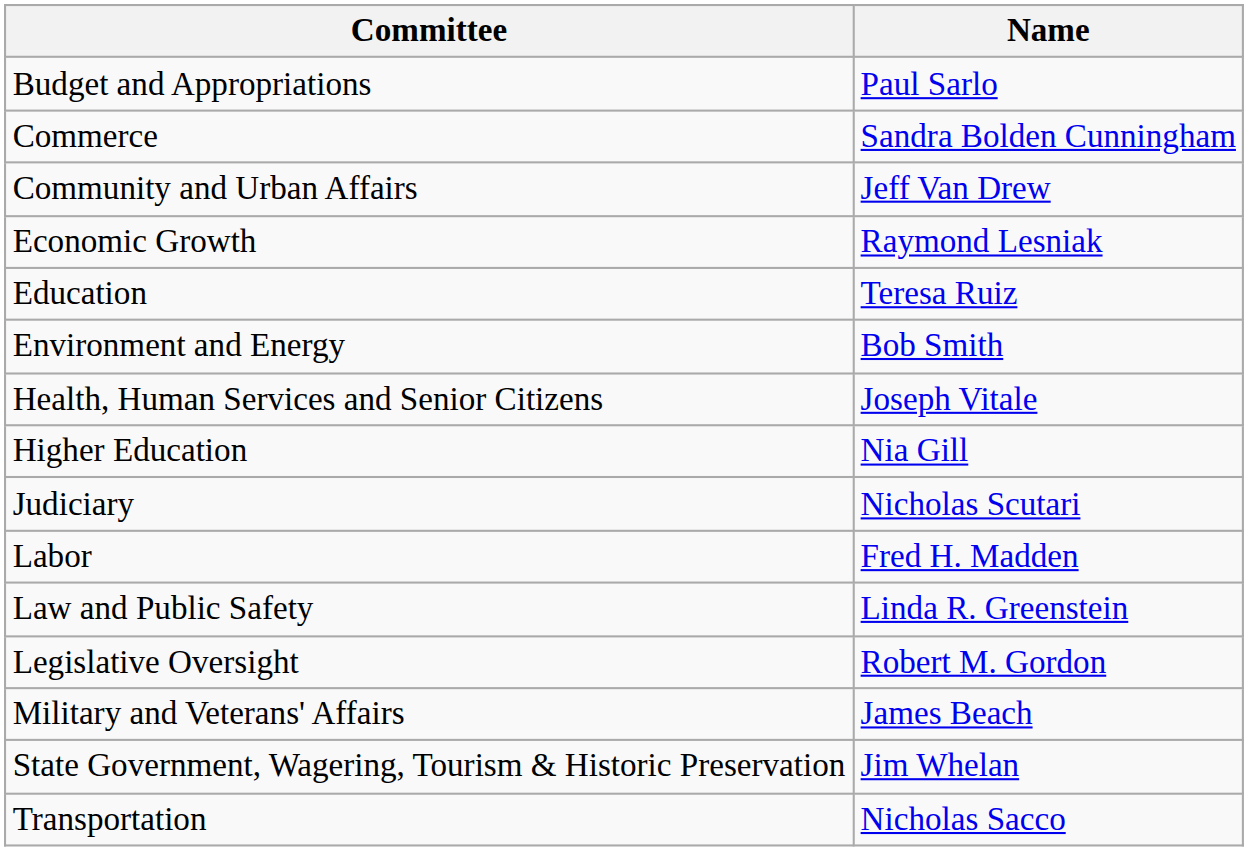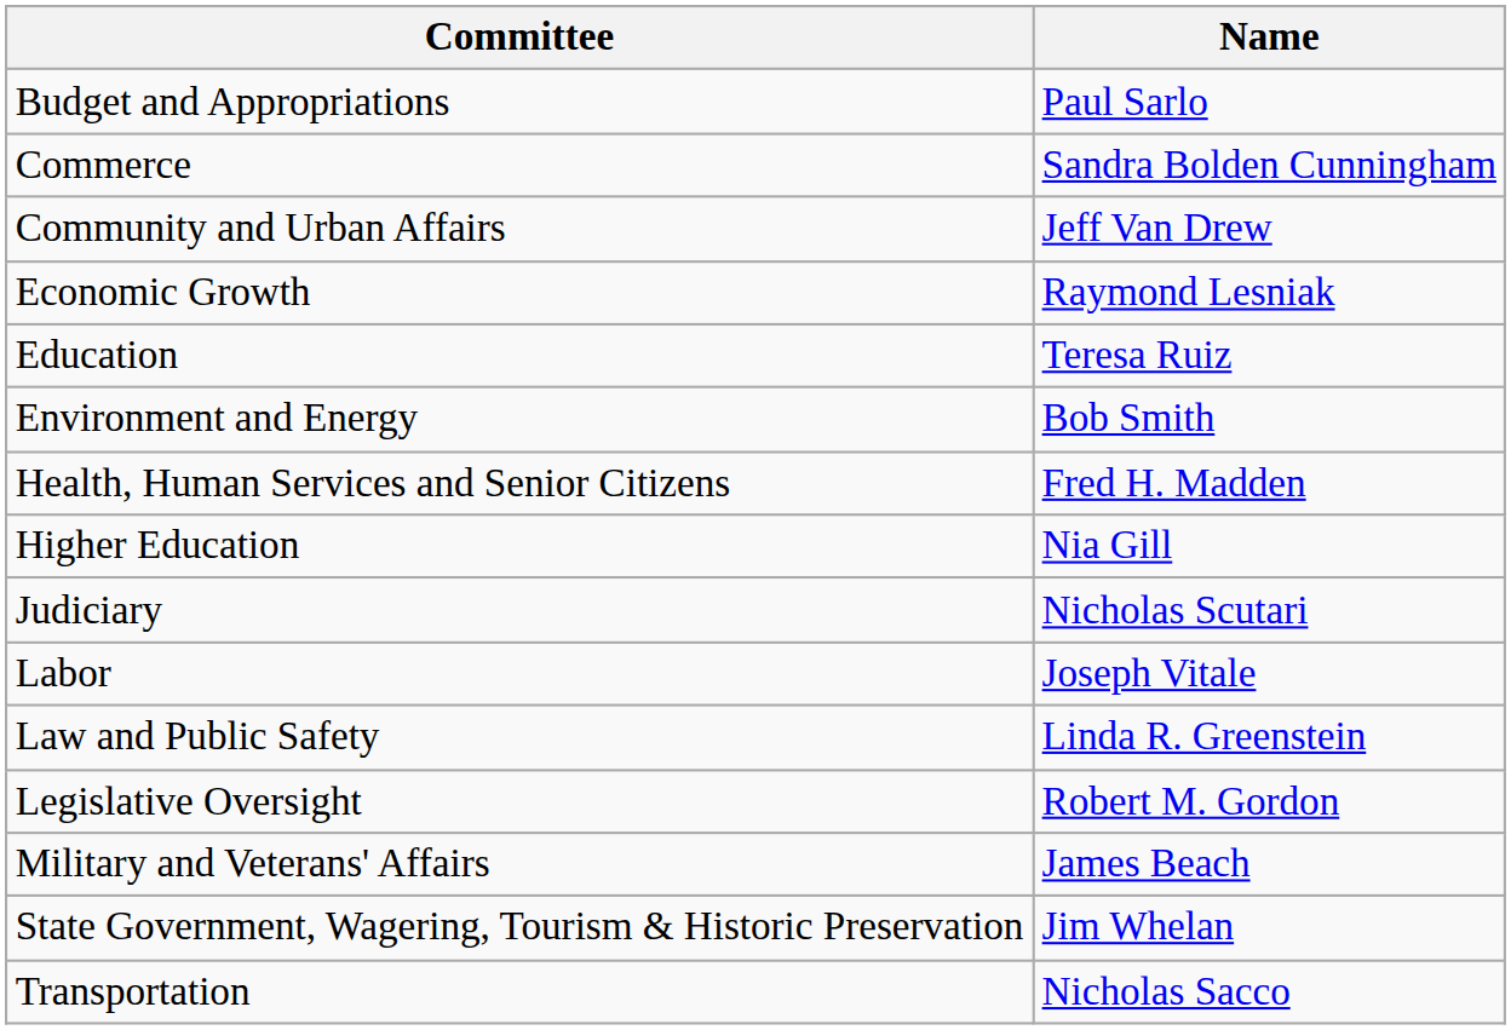Health, Human Services and Senior Citizens | Name: Joseph Vitale -> Fred H. Madden
Labor | Name: Fred H. Madden -> Joseph Vitale
